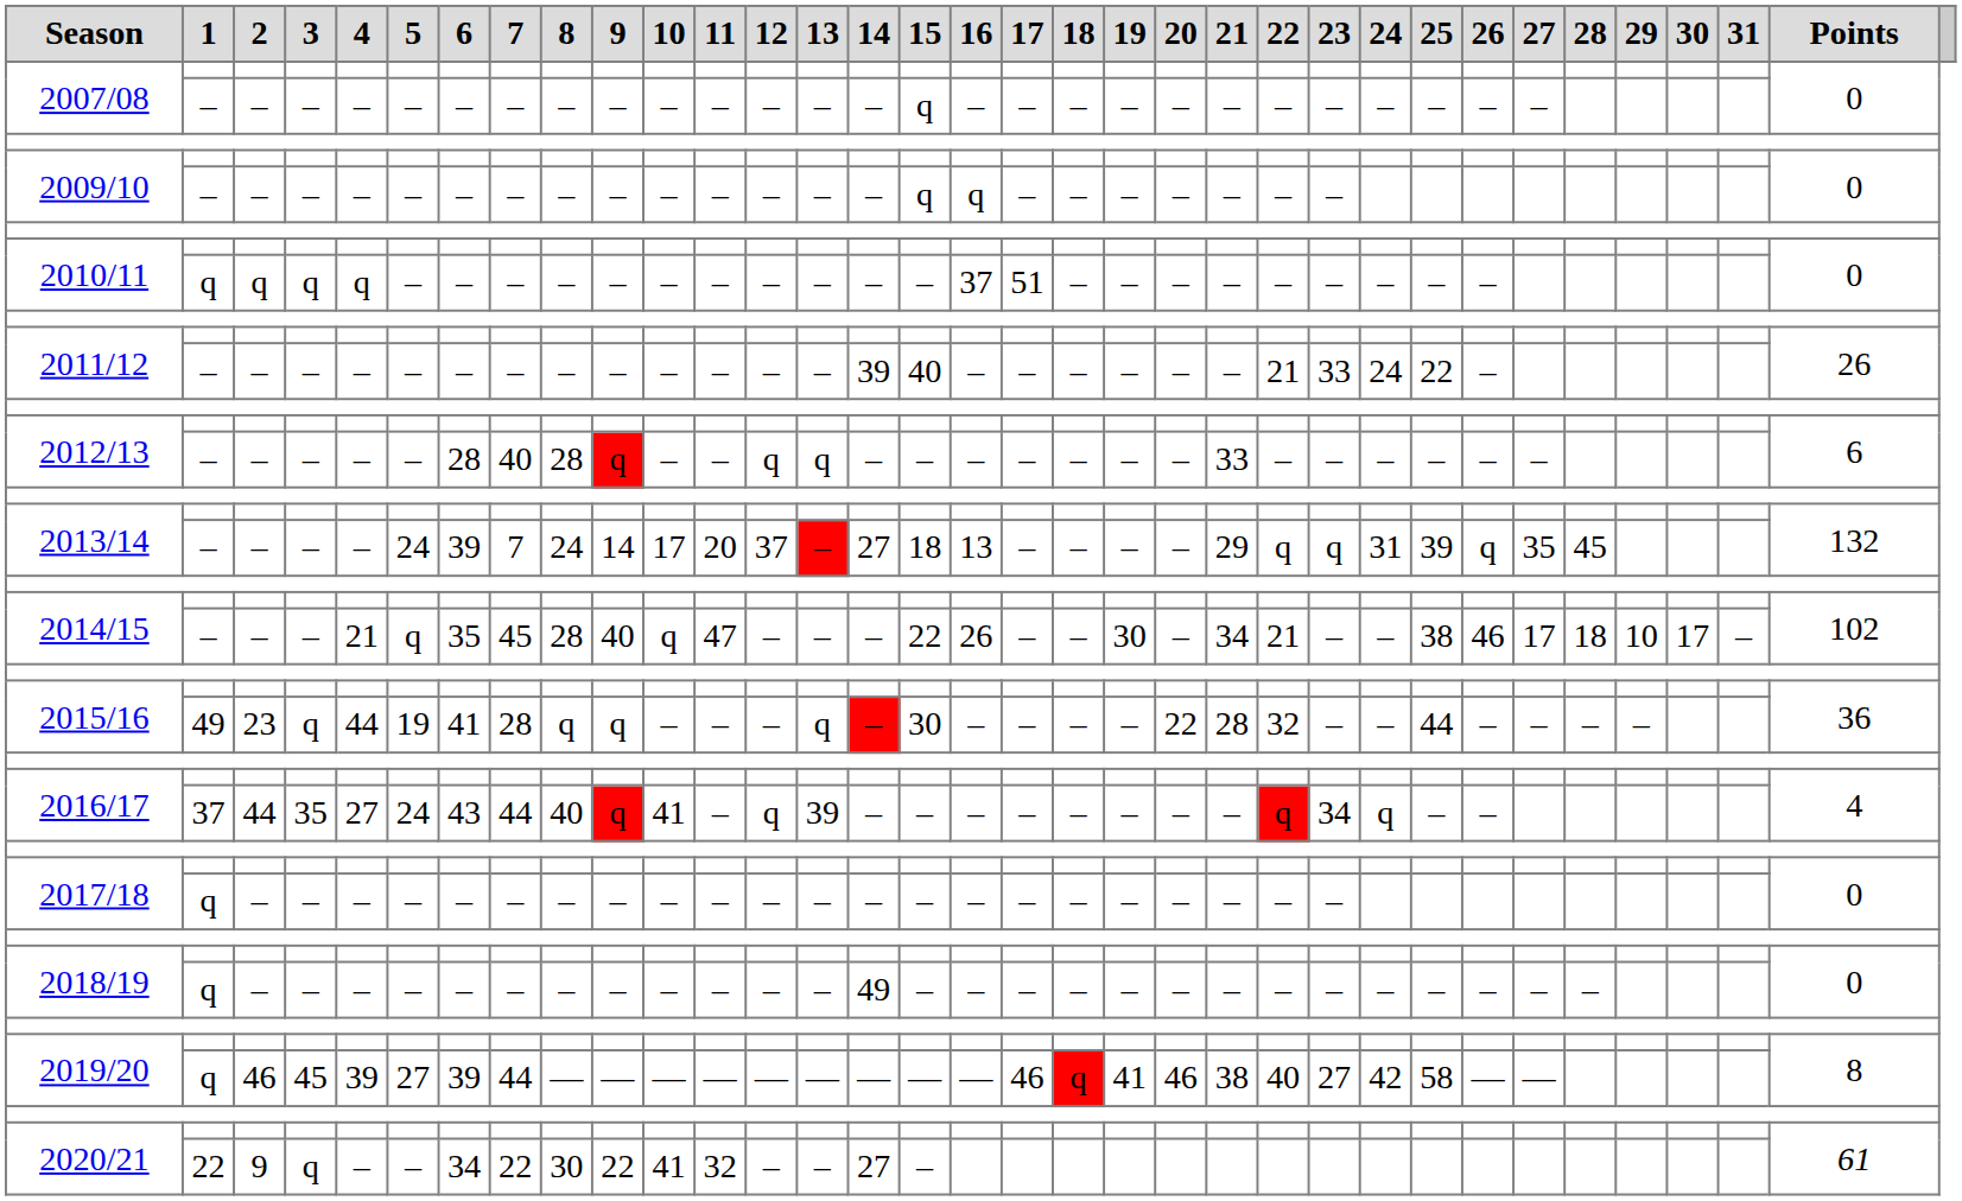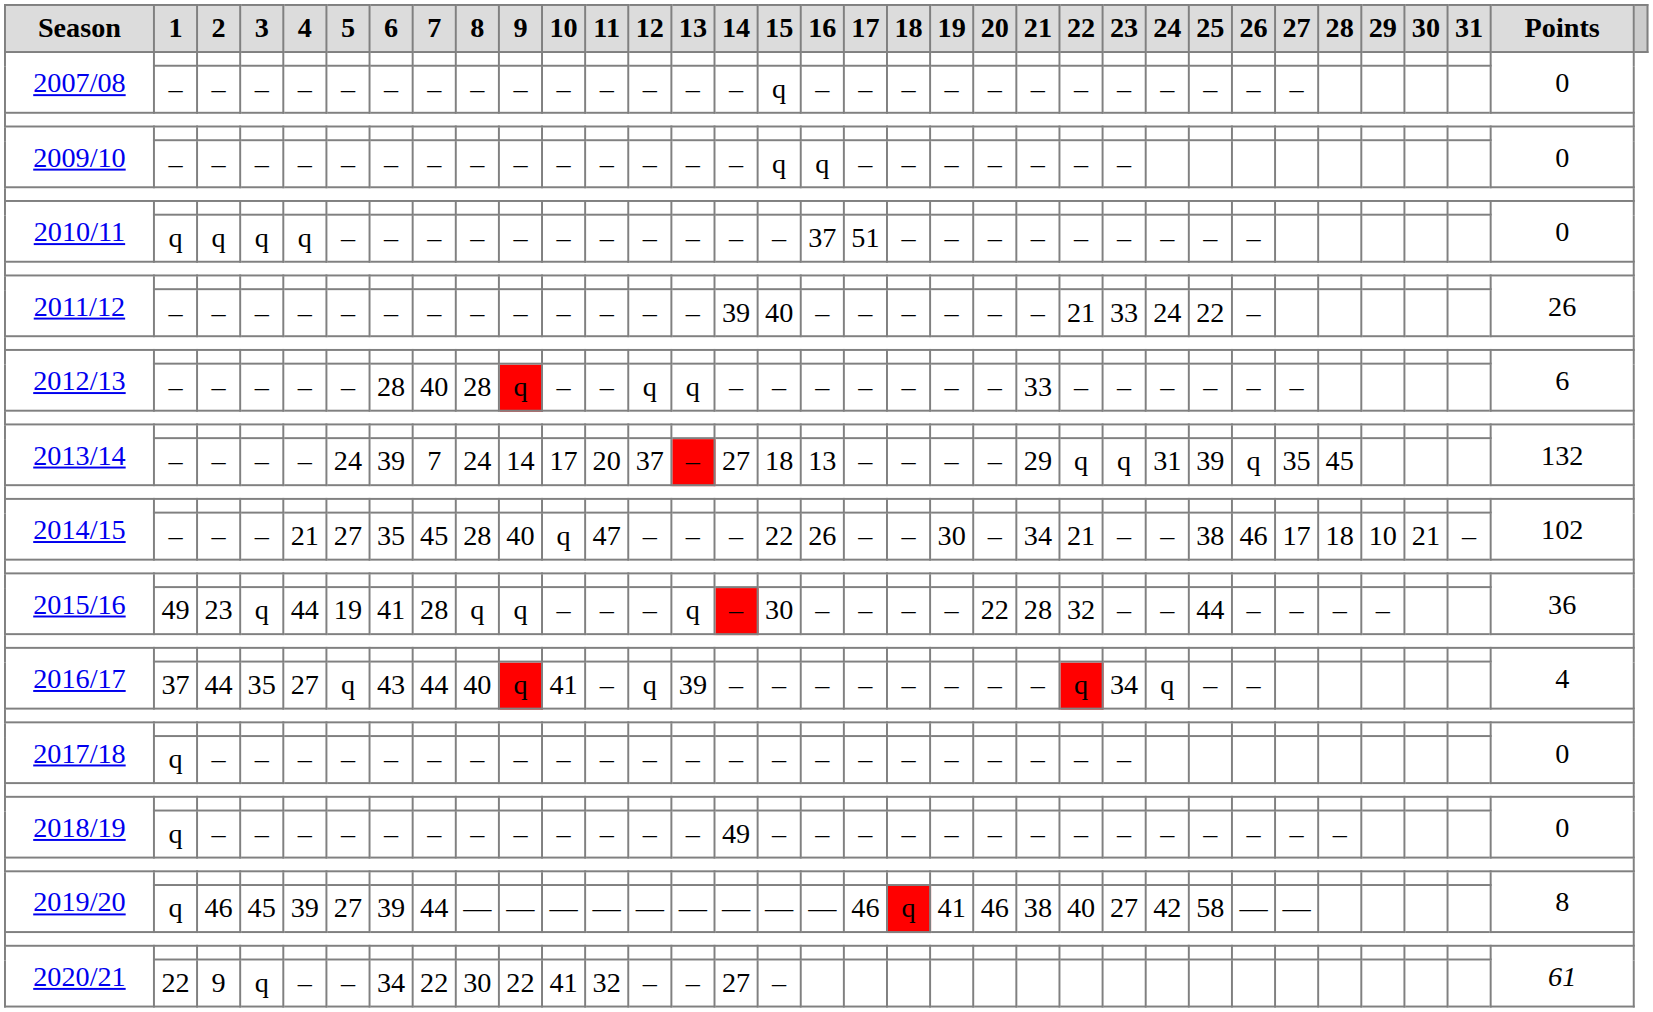2014/15 / – | 5: q -> 27
2014/15 / – | 30: 17 -> 21
2016/17 / 44 | 5: 24 -> q
